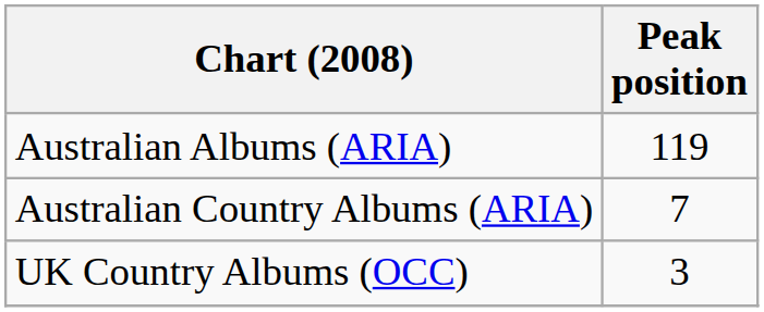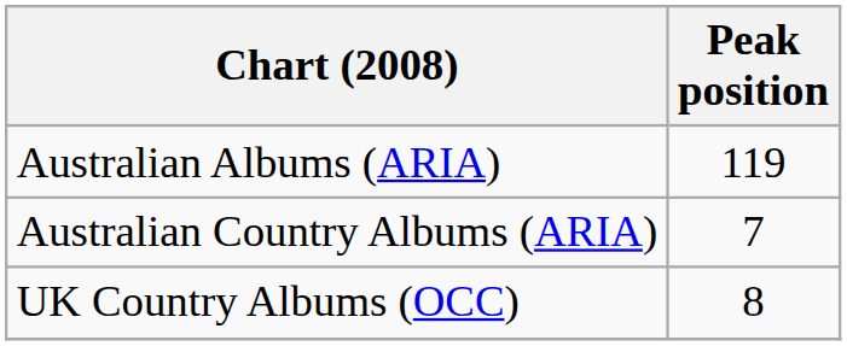UK Country Albums (OCC) | Peak position: 3 -> 8
